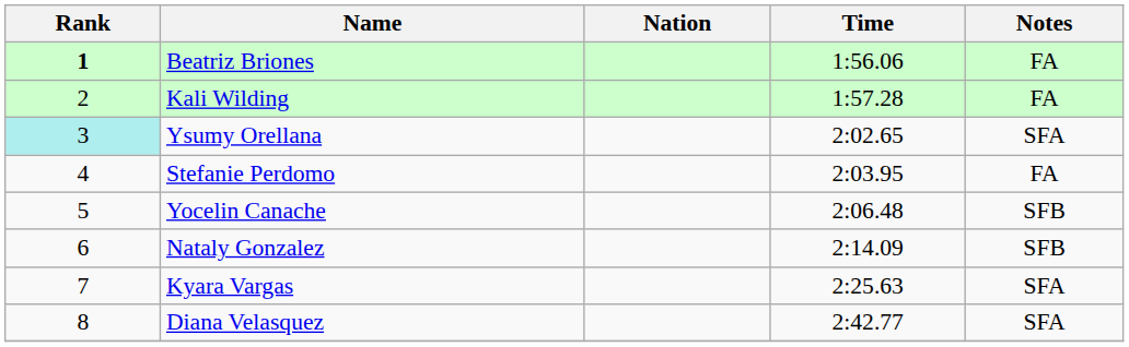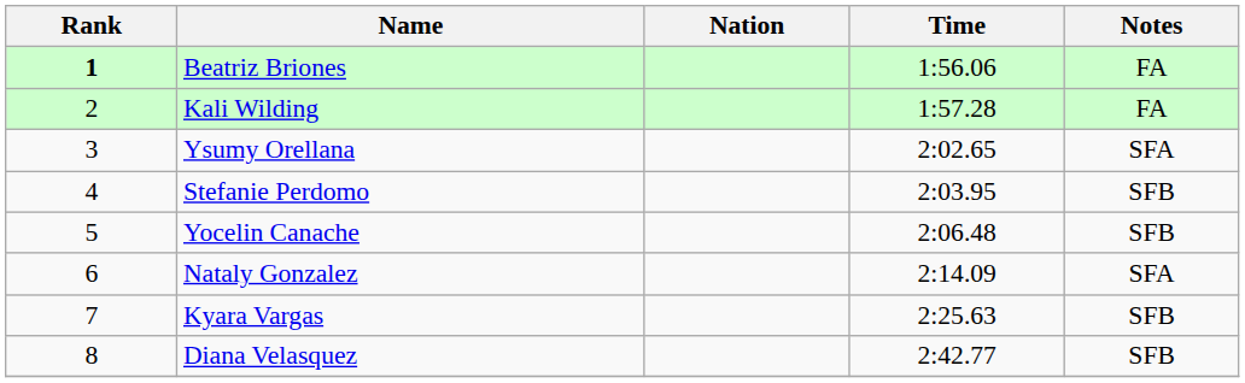Ysumy Orellana | Rank: paleturquoise background -> no background
Stefanie Perdomo | Notes: FA -> SFB
Nataly Gonzalez | Notes: SFB -> SFA
Kyara Vargas | Notes: SFA -> SFB
Diana Velasquez | Notes: SFA -> SFB
